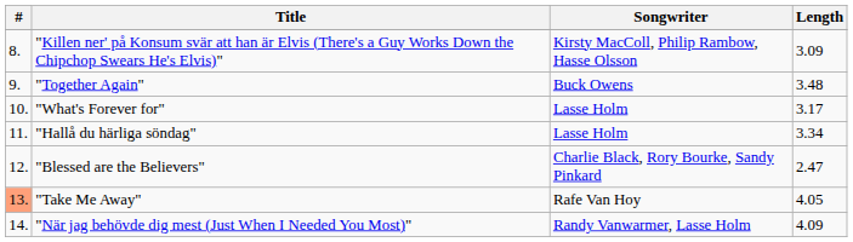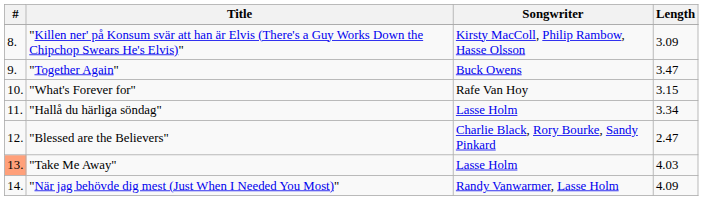"Together Again" | Length: 3.48 -> 3.47
"What's Forever for" | Songwriter: Lasse Holm -> Rafe Van Hoy
"What's Forever for" | Length: 3.17 -> 3.15
"Take Me Away" | Songwriter: Rafe Van Hoy -> Lasse Holm
"Take Me Away" | Length: 4.05 -> 4.03
